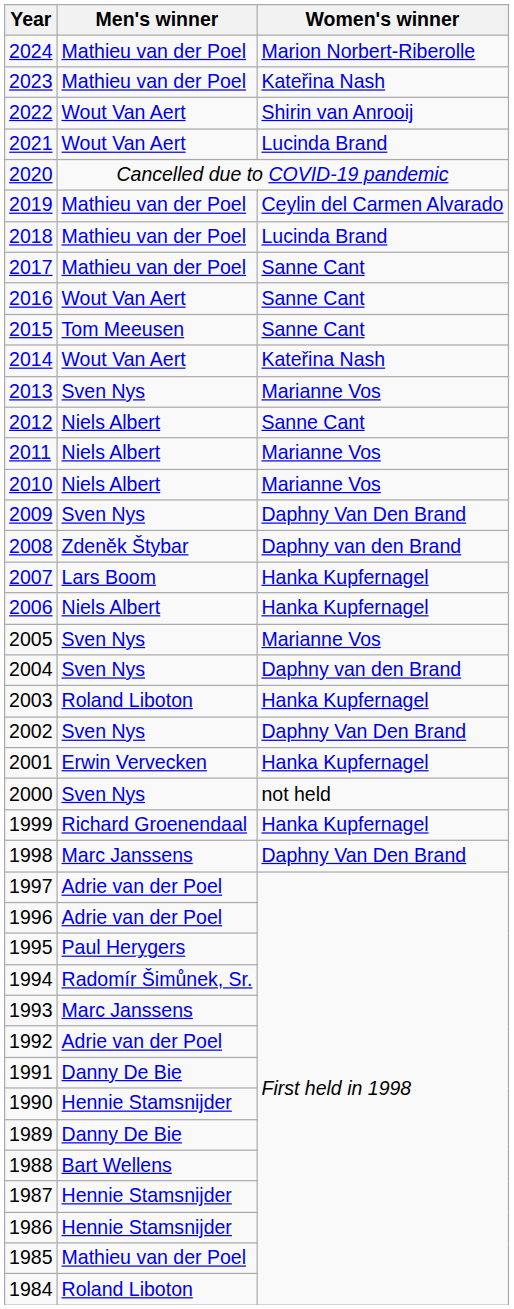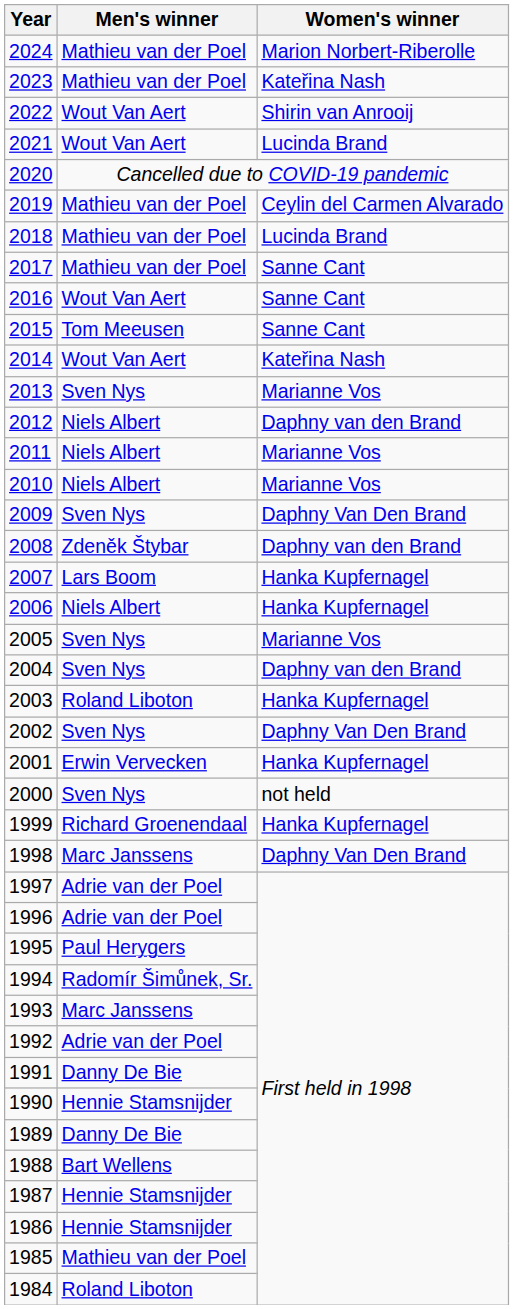2012 | Women's winner: Sanne Cant -> Daphny van den Brand
